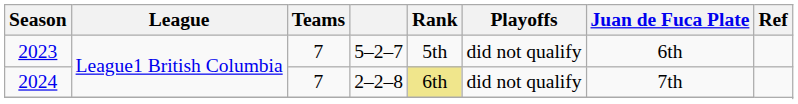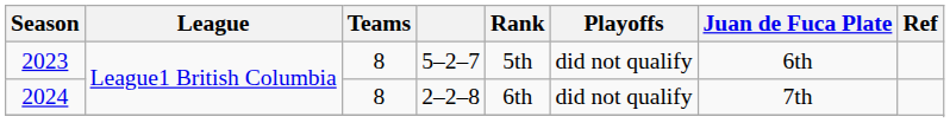2023 | Teams: 7 -> 8
2024 | Teams: 7 -> 8
2024 | Rank: khaki background -> no background
